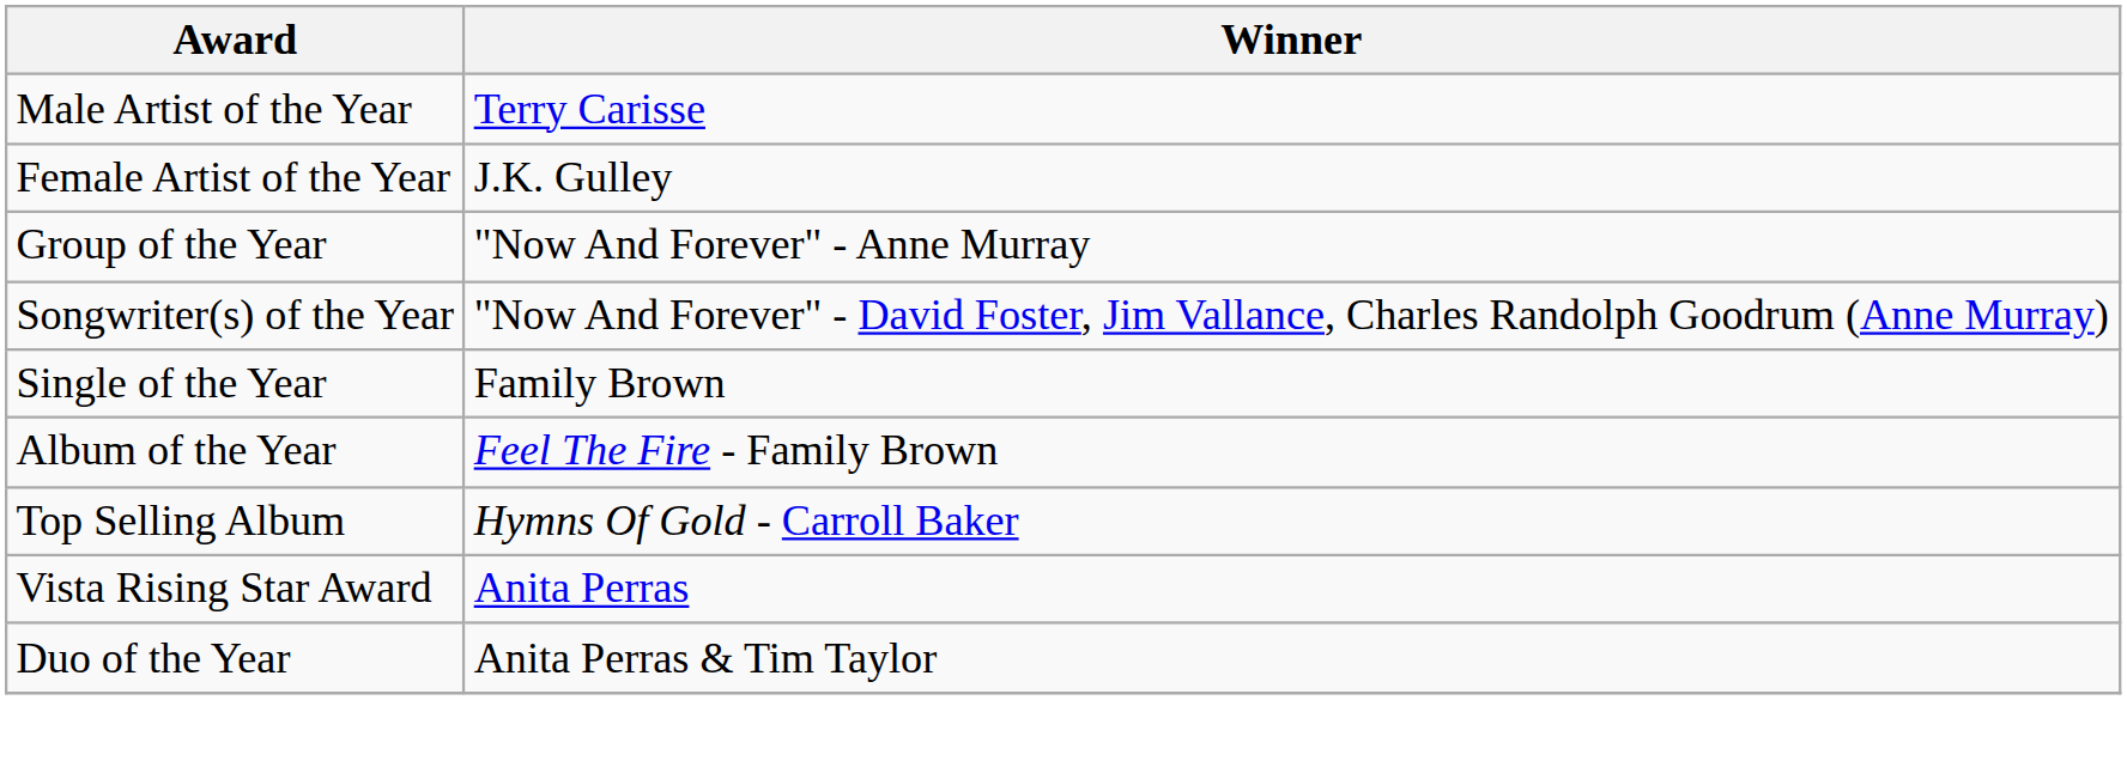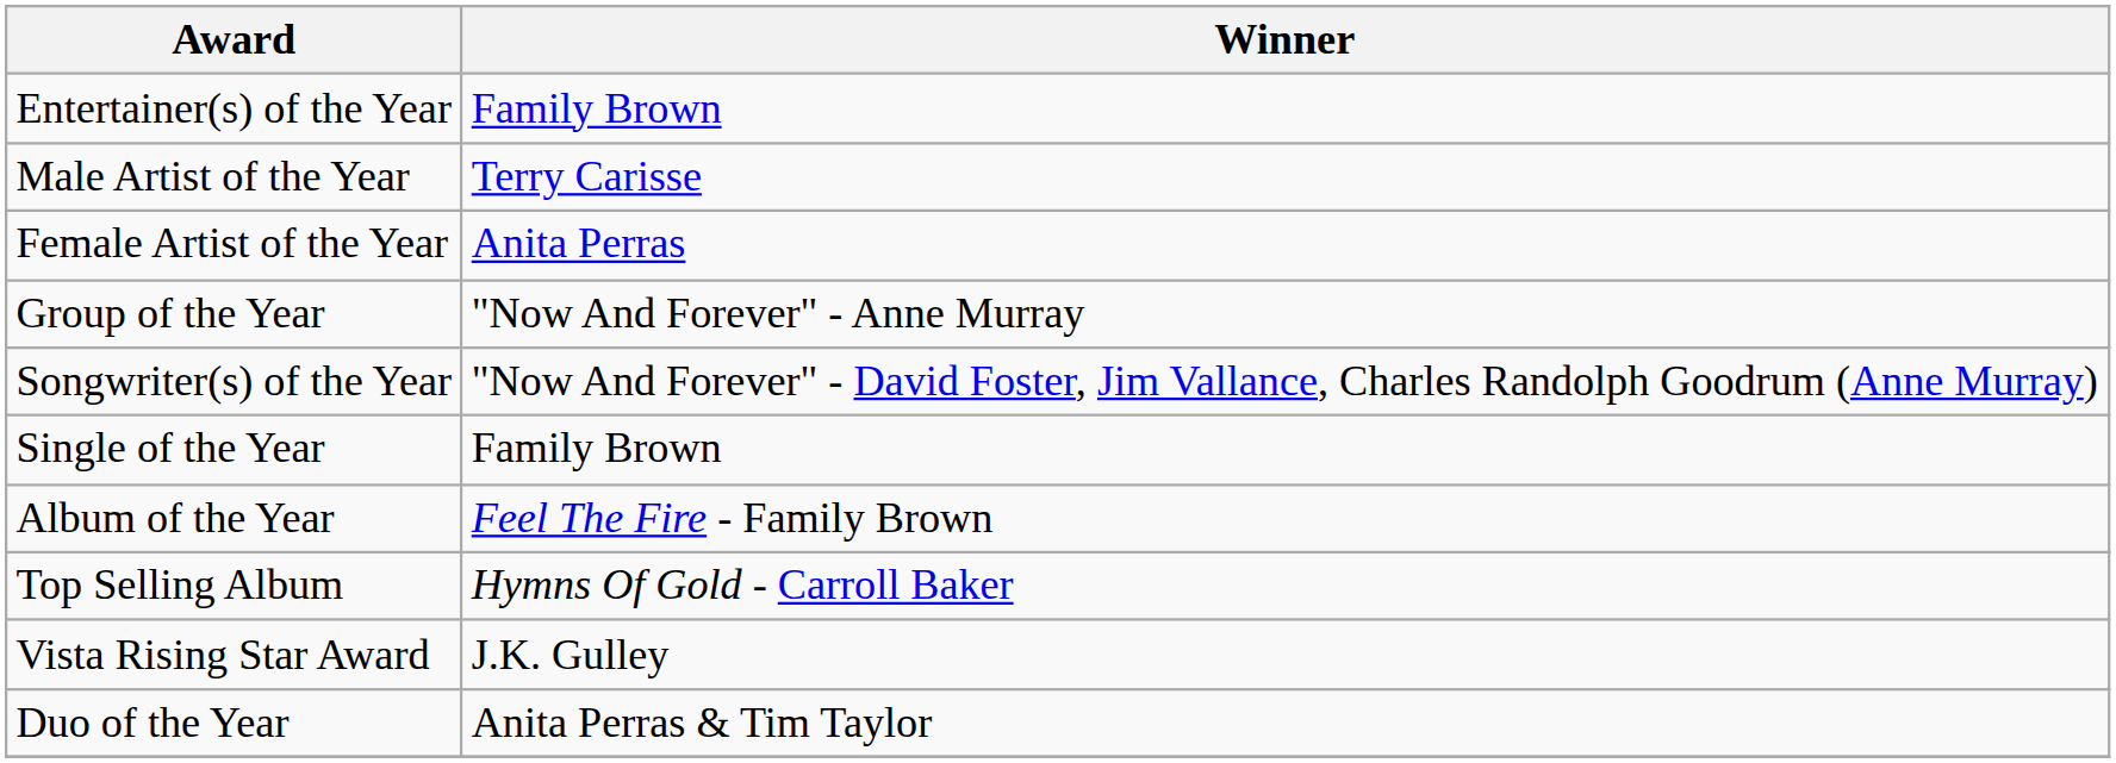+ row: Entertainer(s) of the Year | Family Brown
Female Artist of the Year | Winner: J.K. Gulley -> Anita Perras
Vista Rising Star Award | Winner: Anita Perras -> J.K. Gulley
